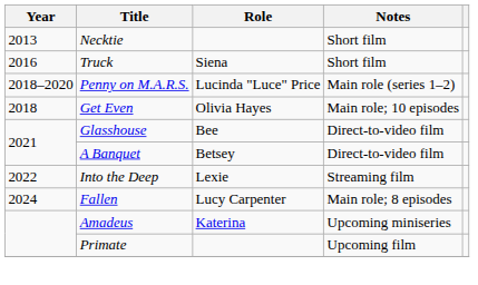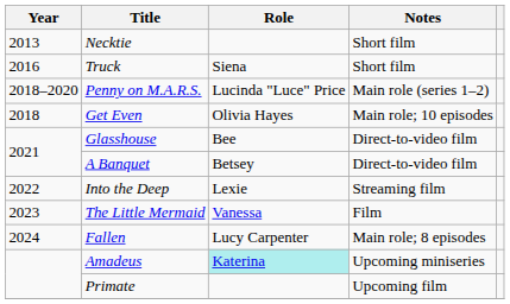+ row: 2023 | The Little Mermaid | Vanessa | Film
Amadeus | Role: no background -> paleturquoise background
